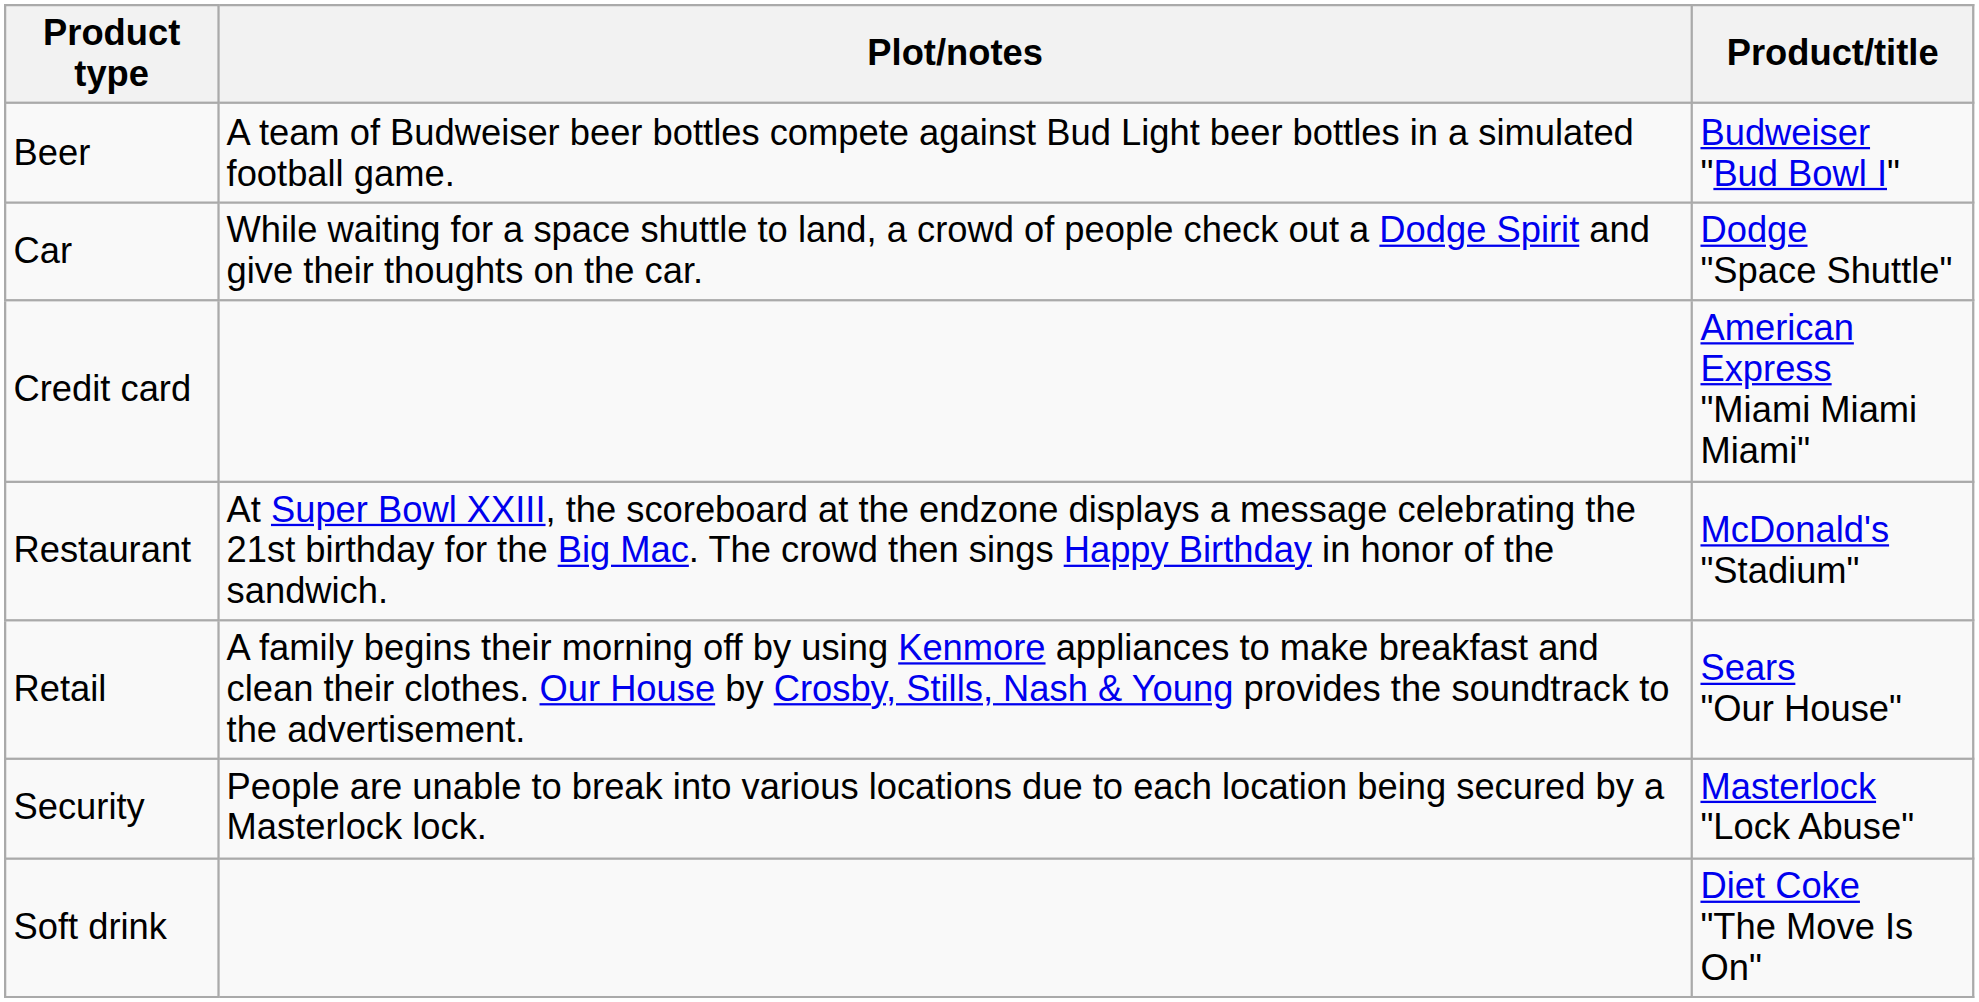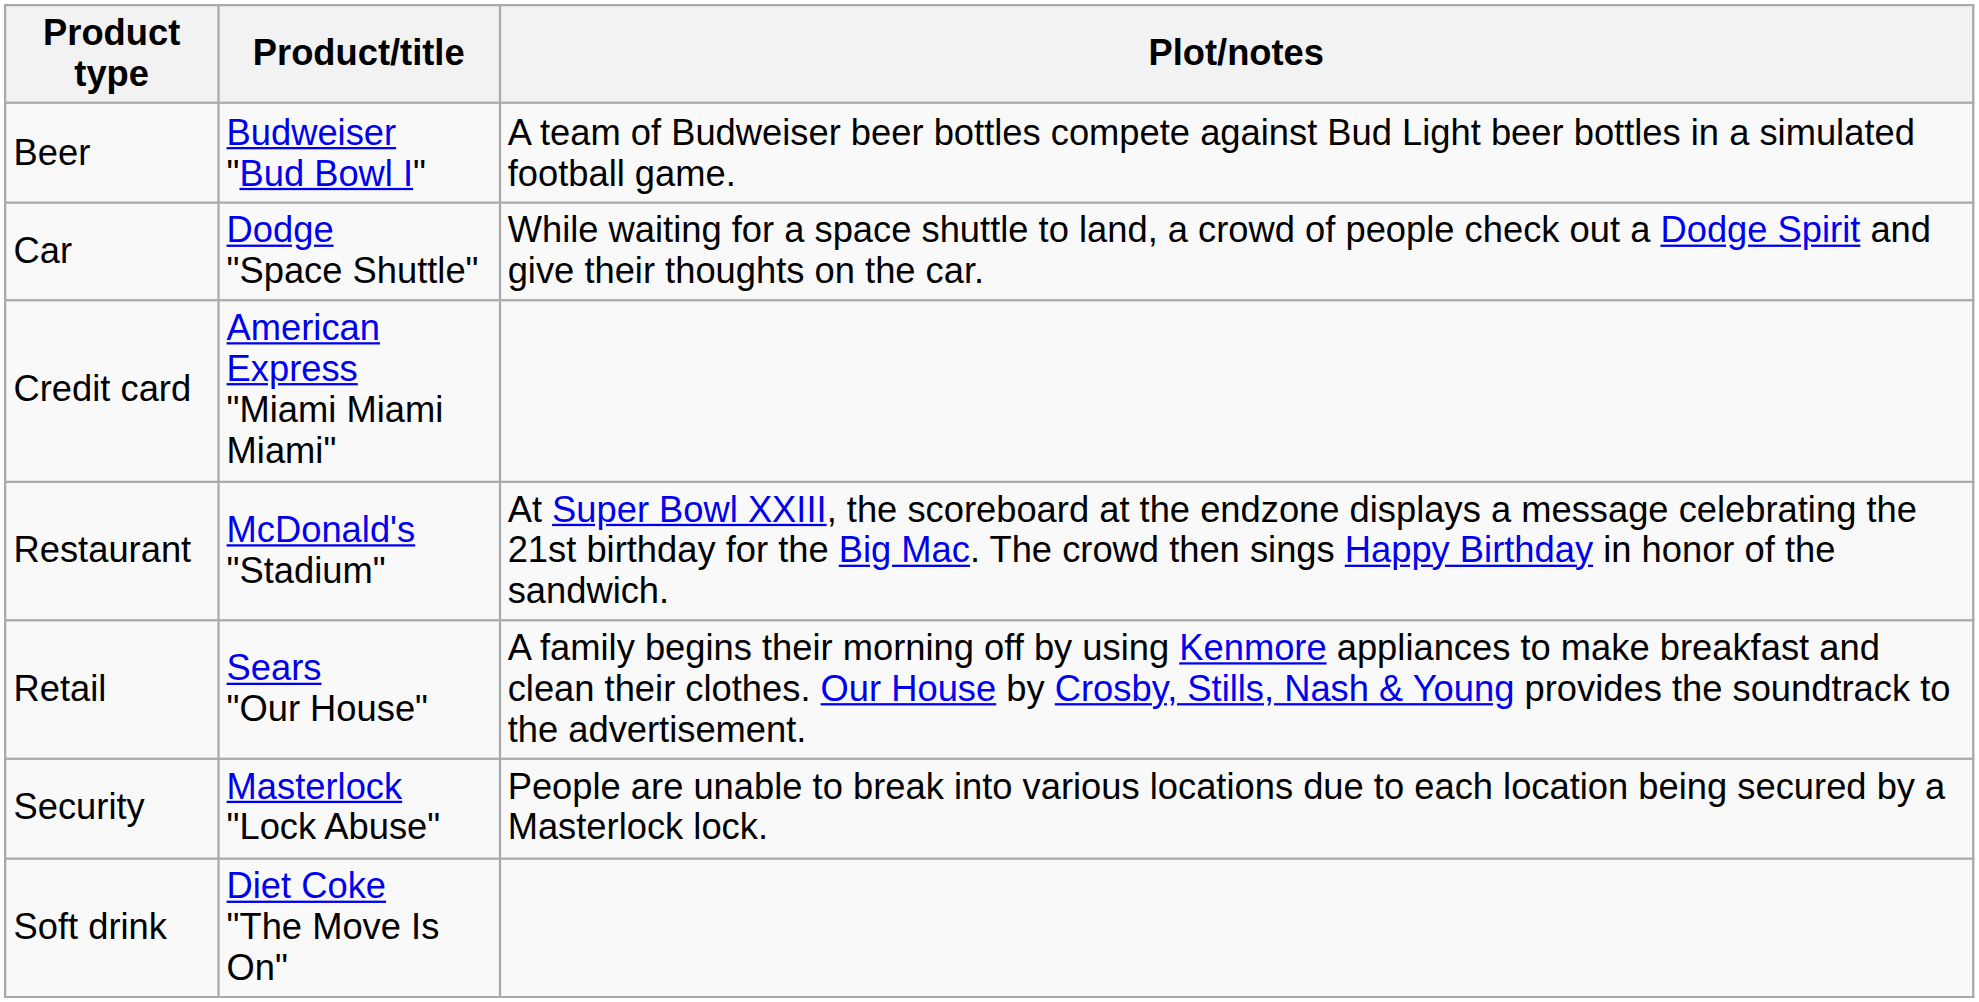columns swapped: Product/title <-> Plot/notes
